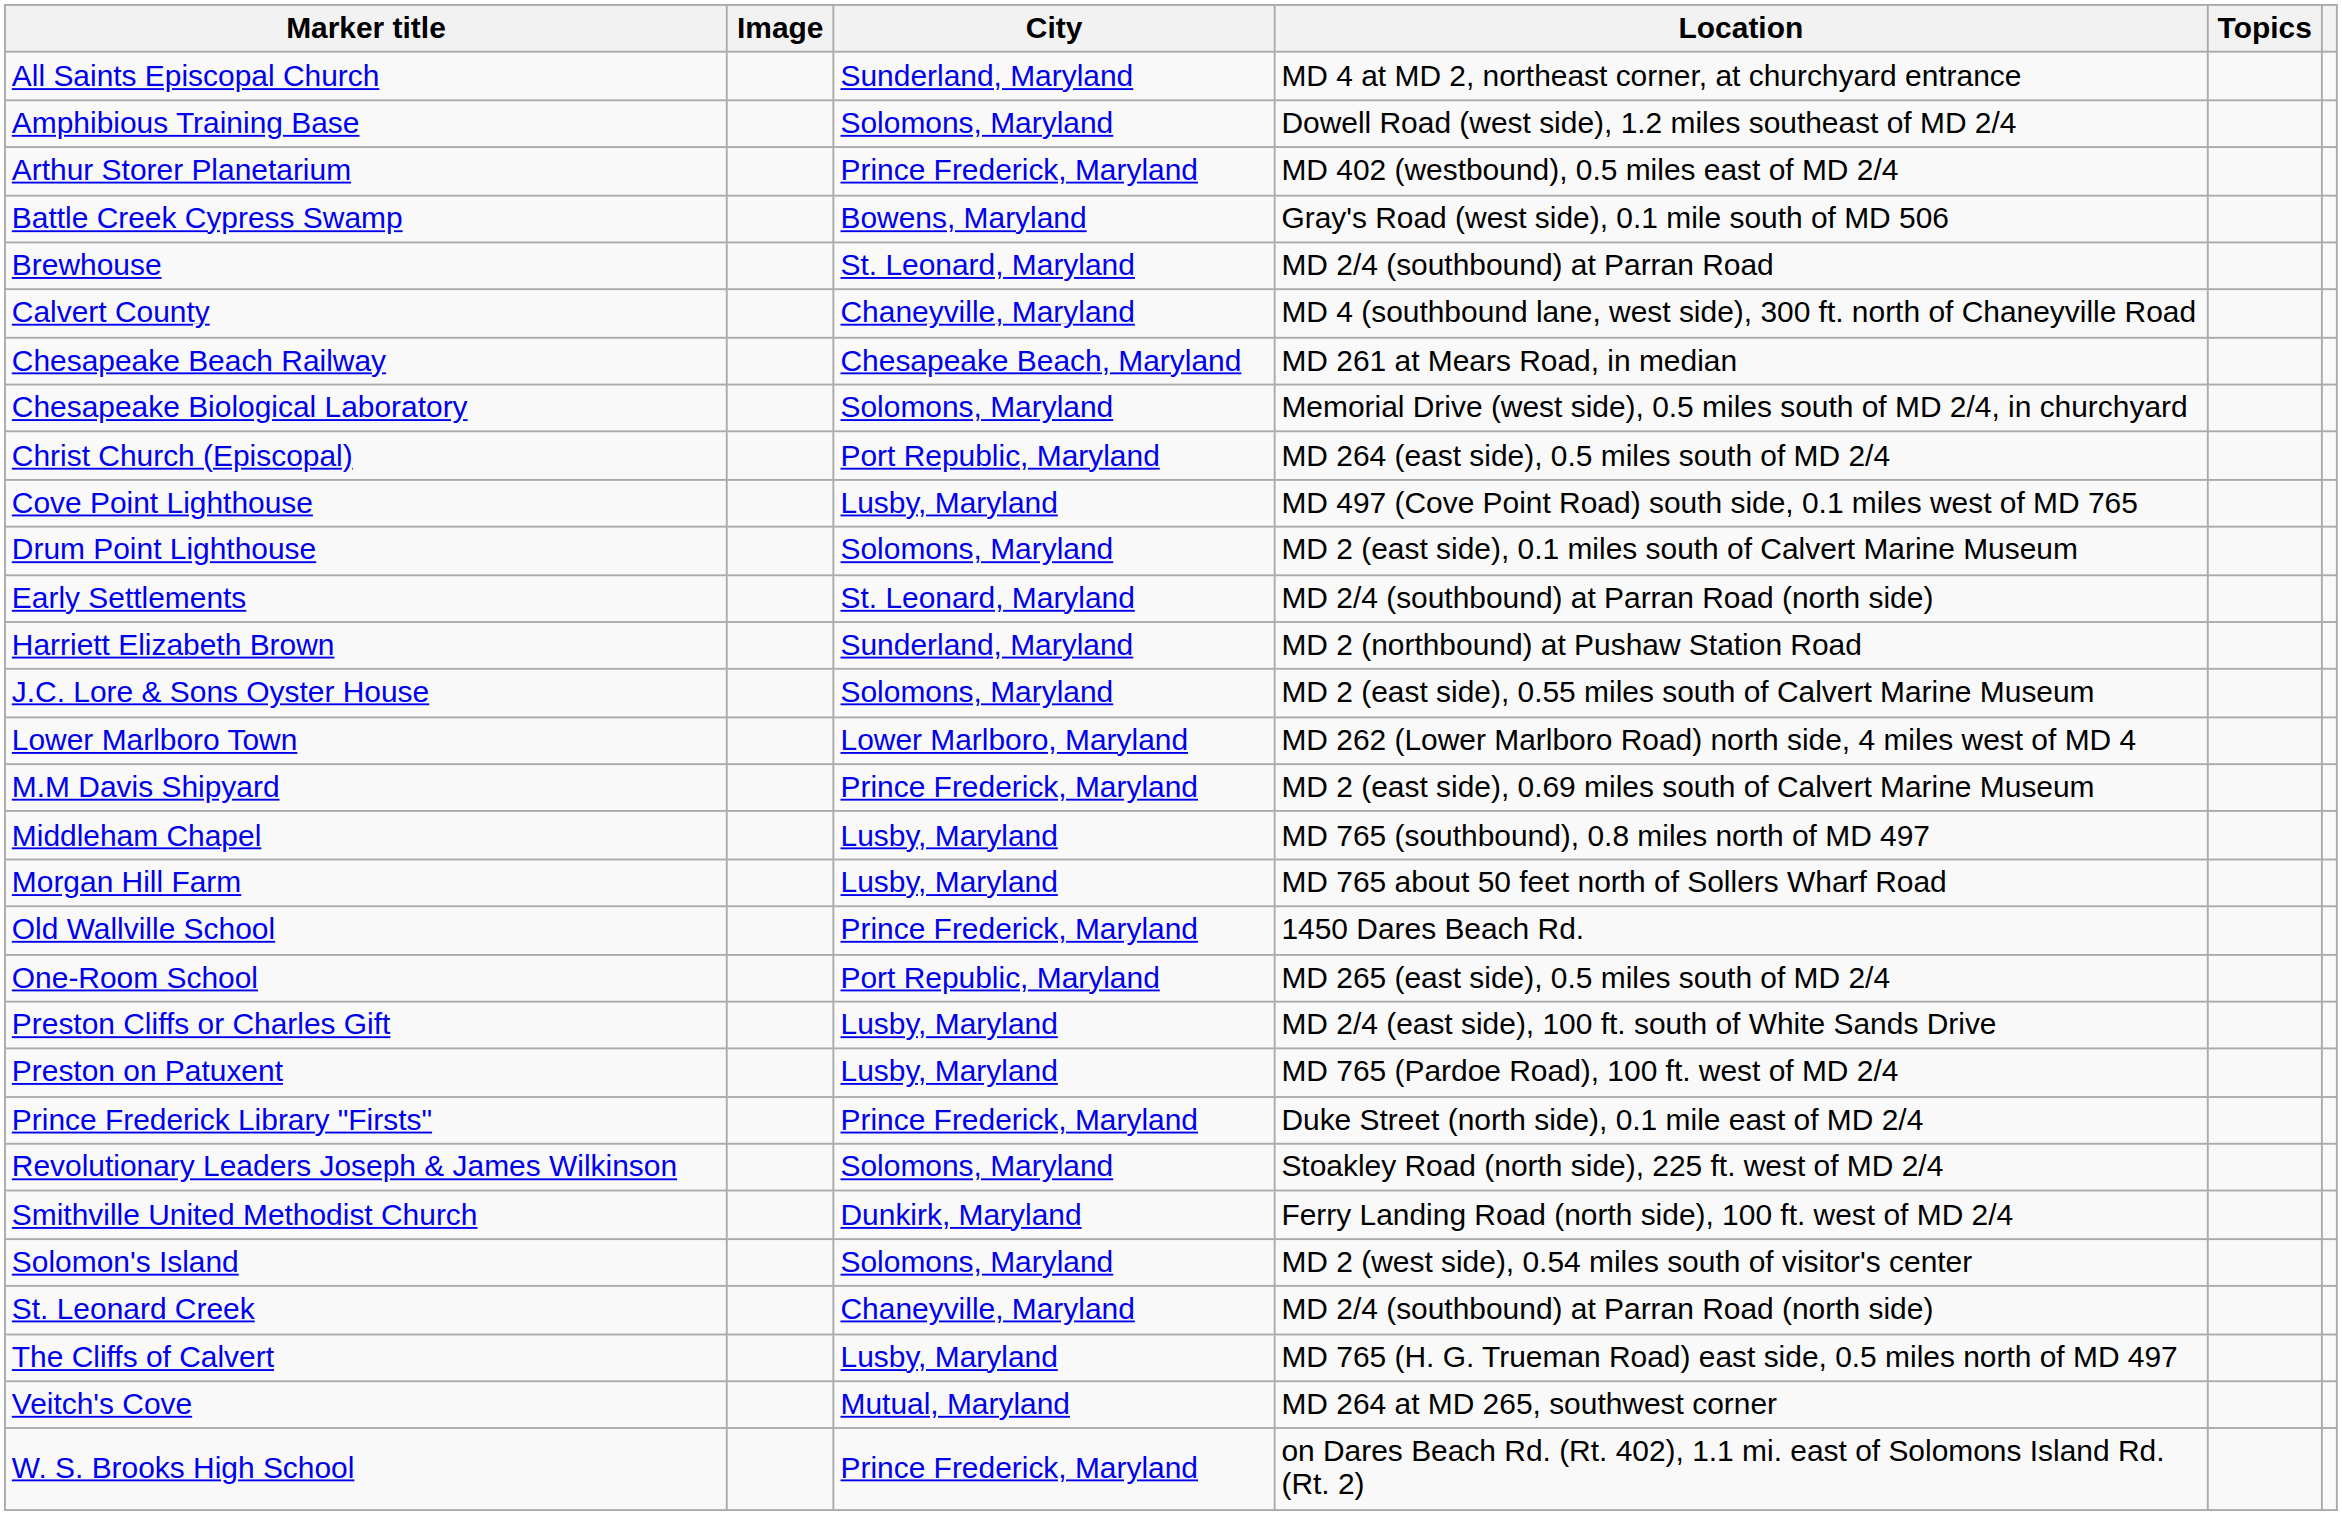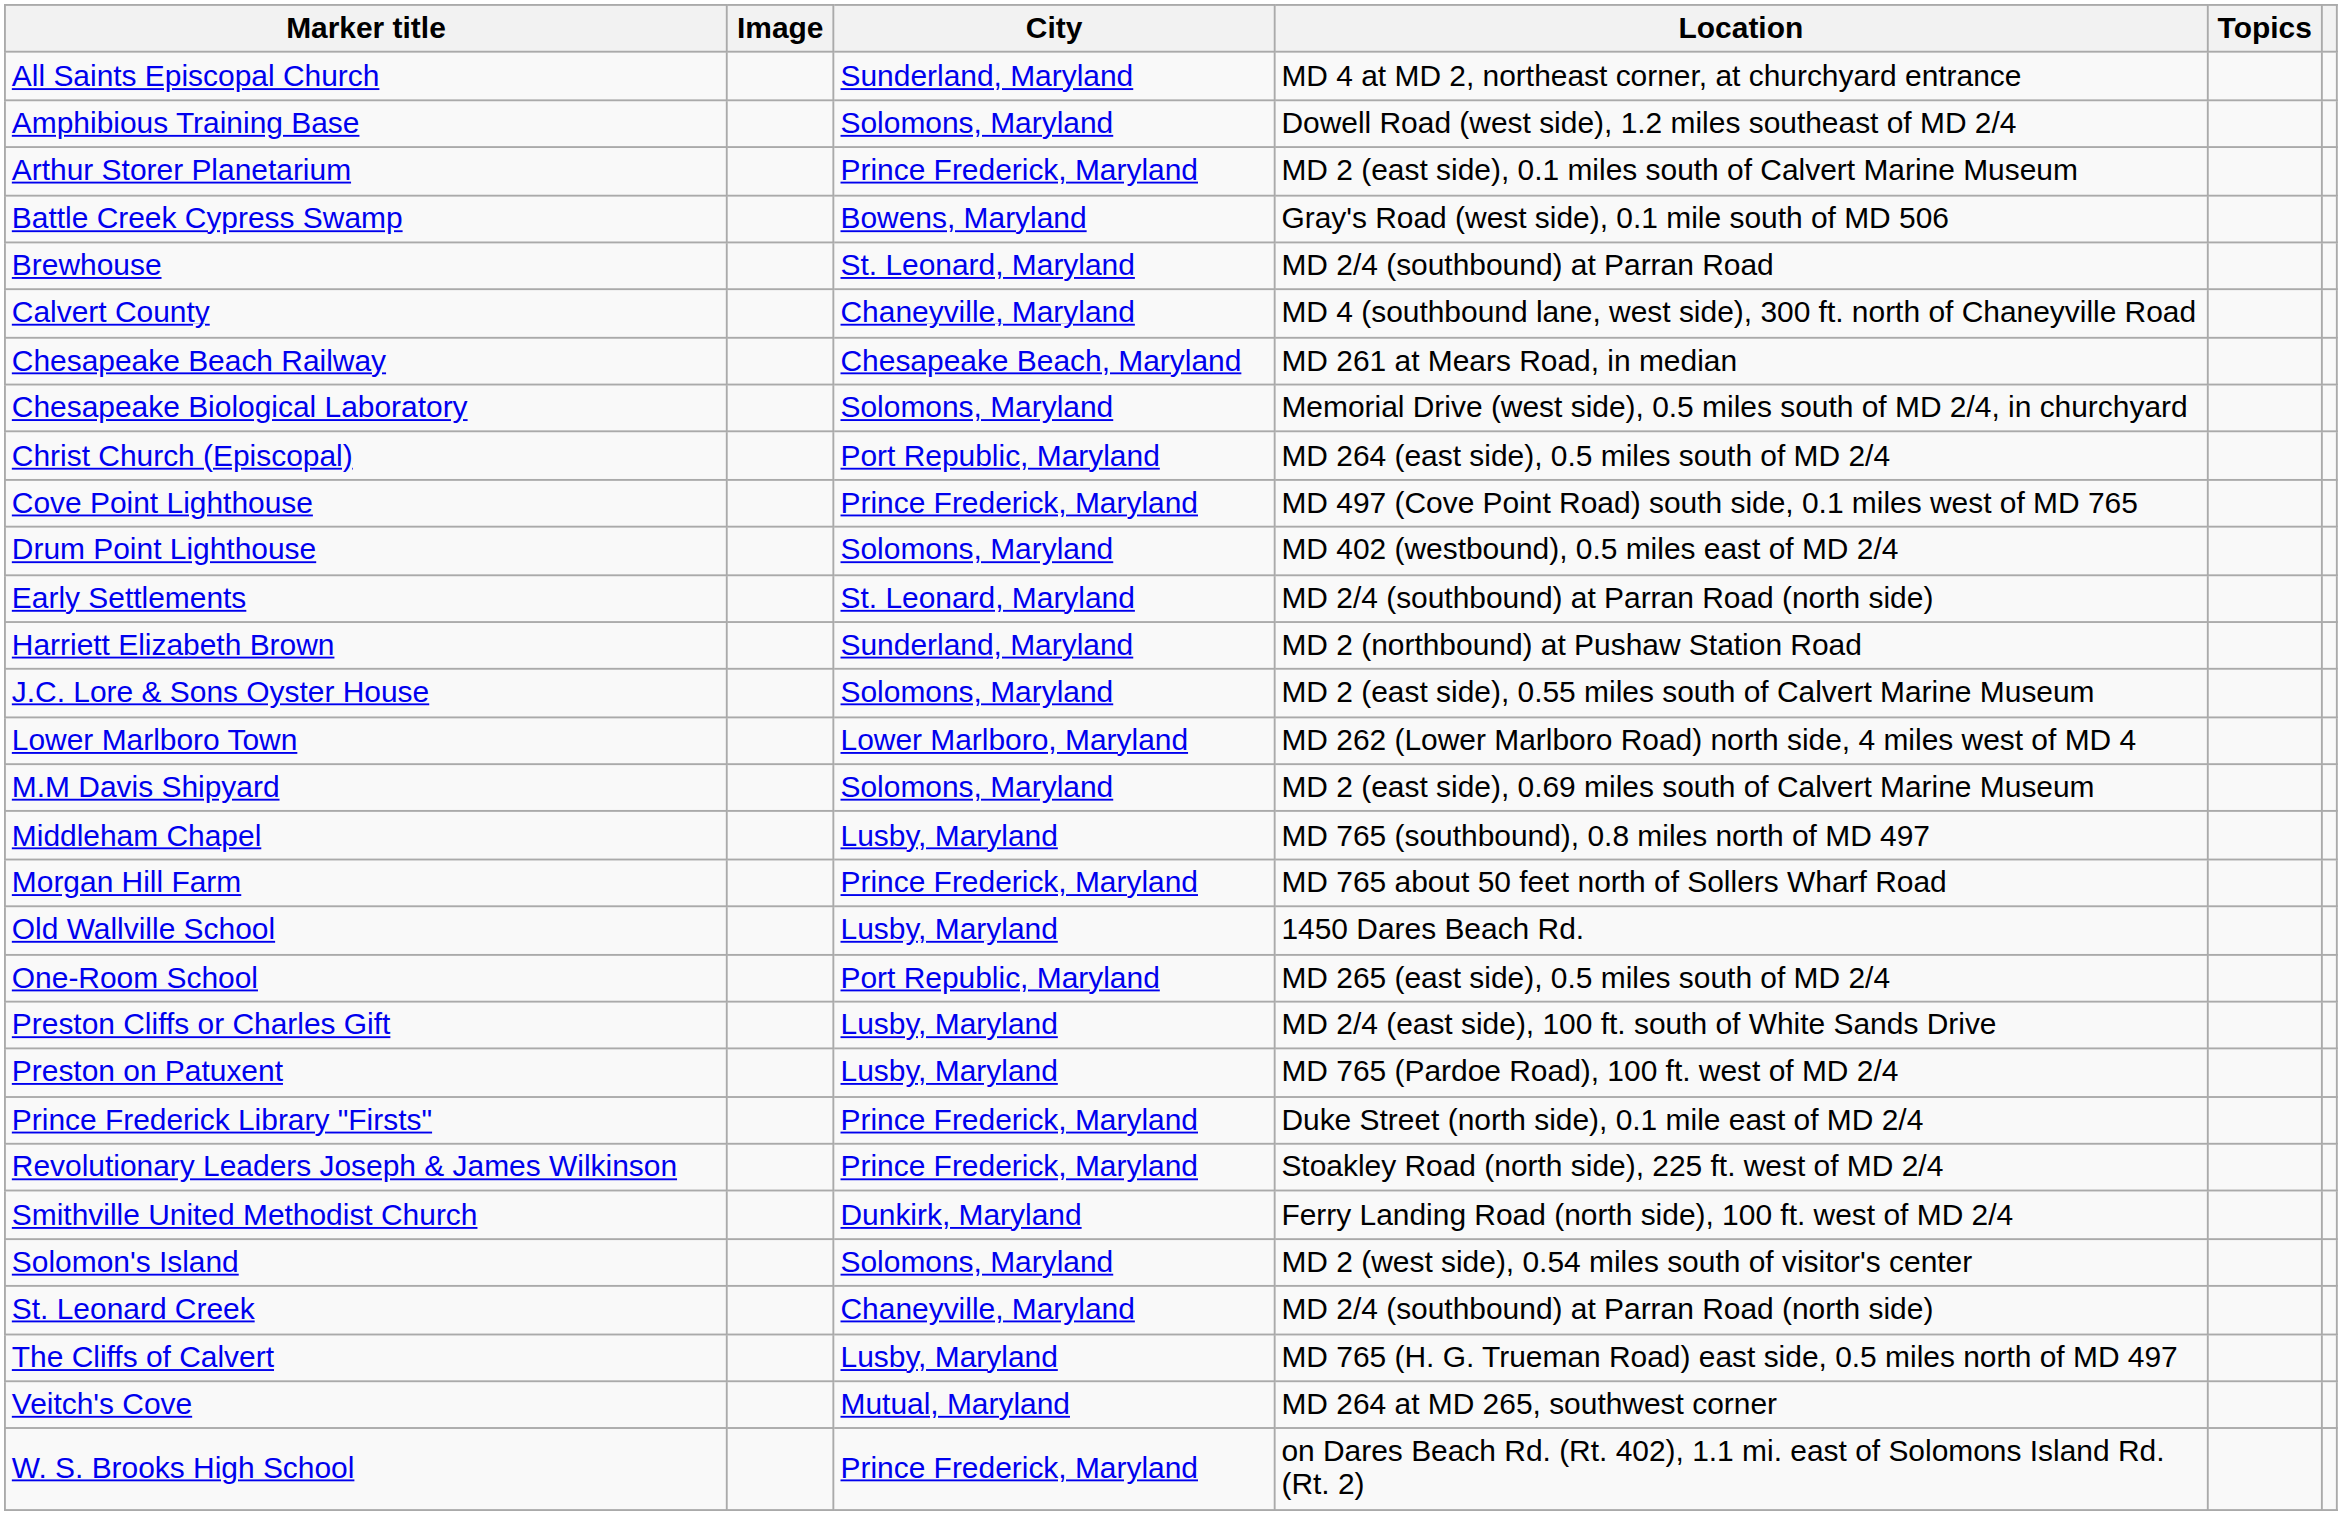Arthur Storer Planetarium | Location: MD 402 (westbound), 0.5 miles east of MD 2/4 -> MD 2 (east side), 0.1 miles south of Calvert Marine Museum
Cove Point Lighthouse | City: Lusby, Maryland -> Prince Frederick, Maryland
Drum Point Lighthouse | Location: MD 2 (east side), 0.1 miles south of Calvert Marine Museum -> MD 402 (westbound), 0.5 miles east of MD 2/4
M.M Davis Shipyard | City: Prince Frederick, Maryland -> Solomons, Maryland
Morgan Hill Farm | City: Lusby, Maryland -> Prince Frederick, Maryland
Old Wallville School | City: Prince Frederick, Maryland -> Lusby, Maryland
Revolutionary Leaders Joseph & James Wilkinson | City: Solomons, Maryland -> Prince Frederick, Maryland
